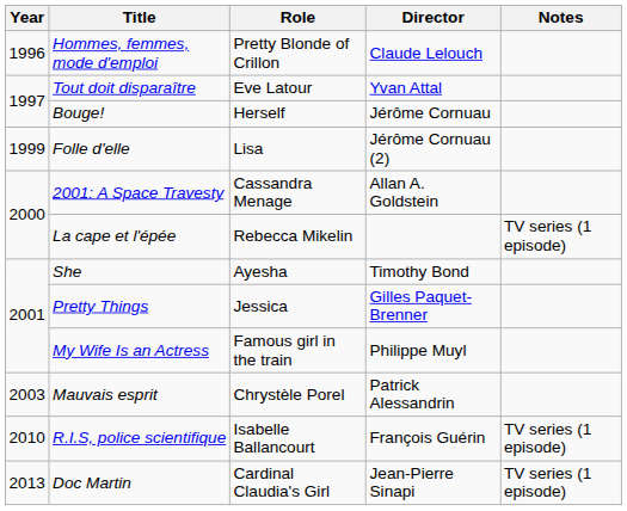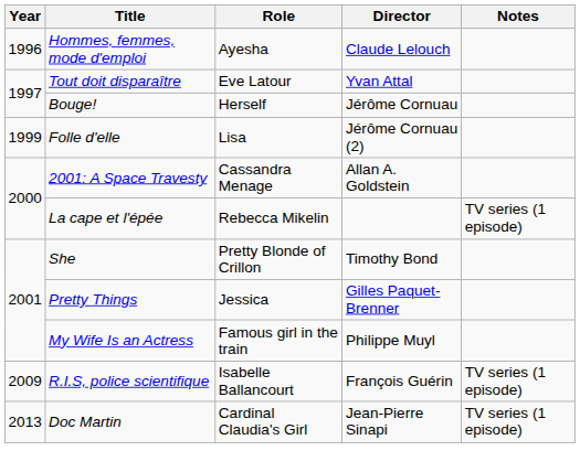Hommes, femmes, mode d'emploi | Role: Pretty Blonde of Crillon -> Ayesha
She | Role: Ayesha -> Pretty Blonde of Crillon
- row: 2003 | Mauvais esprit | Chrystèle Porel | Patrick Alessandrin
R.I.S, police scientifique | Year: 2010 -> 2009
